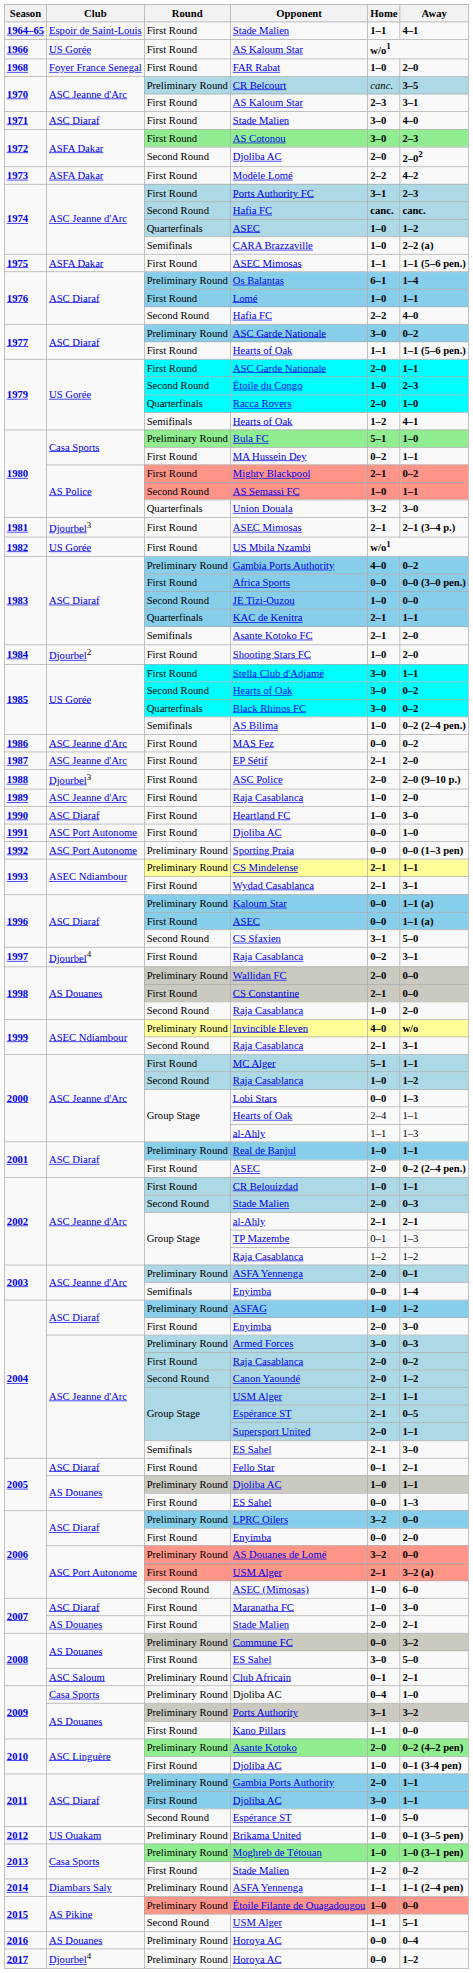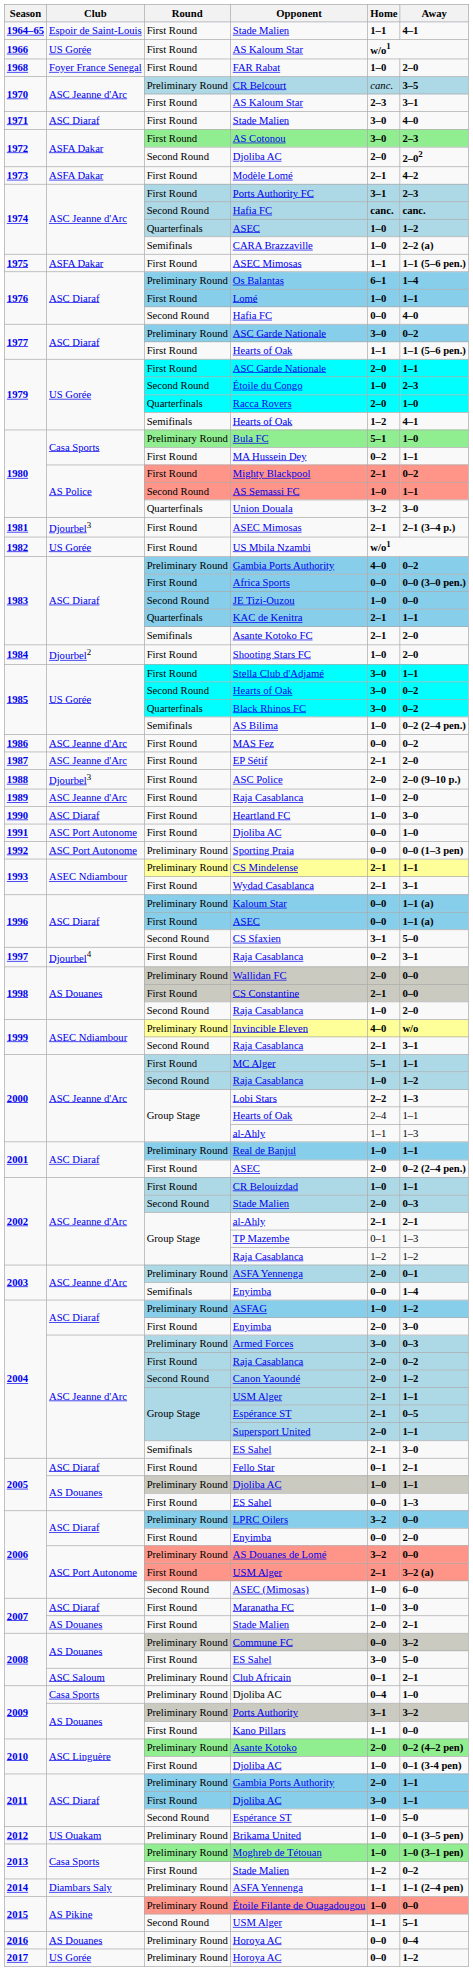Modèle Lomé | Home: 2–2 -> 2–1
1976 / Hafia FC | Home: 2–2 -> 0–0
Lobi Stars | Home: 0–0 -> 2–2
2017 / Horoya AC | Club: Djourbel4 -> US Gorée
